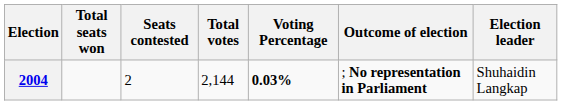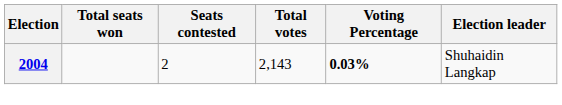- column: Outcome of election | ; No representation in Parliament
2004 | Total votes: 2,144 -> 2,143
